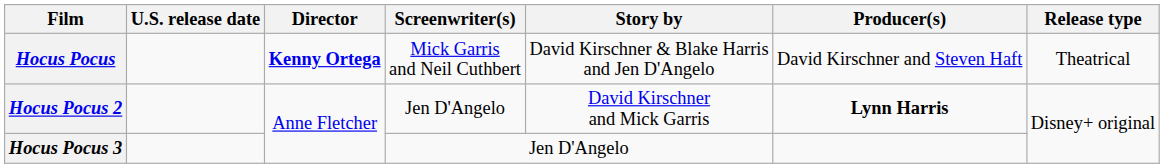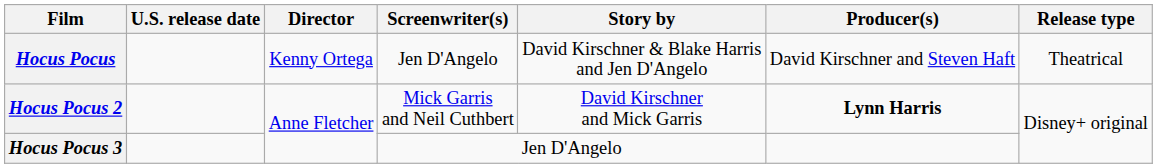Hocus Pocus | Director: bold -> normal
Hocus Pocus | Screenwriter(s): Mick Garris and Neil Cuthbert -> Jen D'Angelo
Hocus Pocus 2 | Screenwriter(s): Jen D'Angelo -> Mick Garris and Neil Cuthbert
